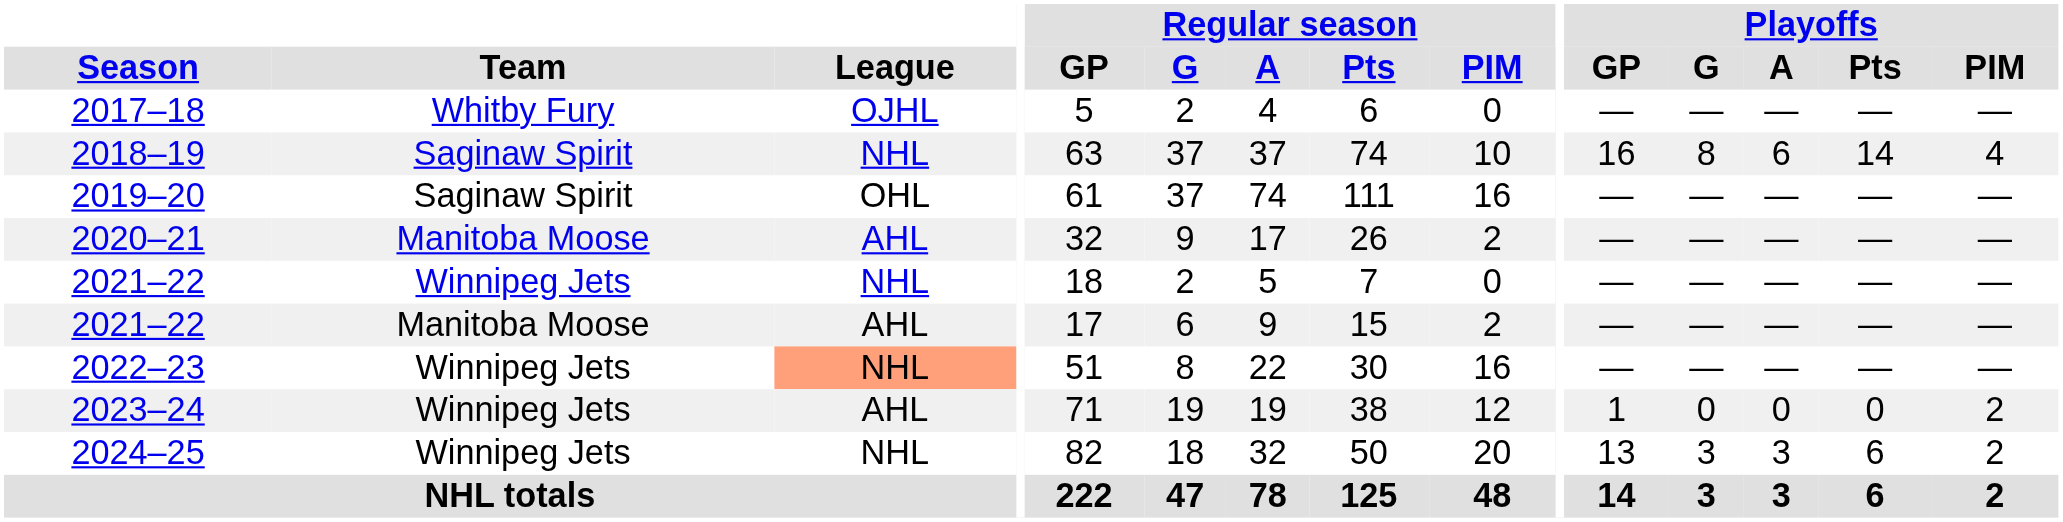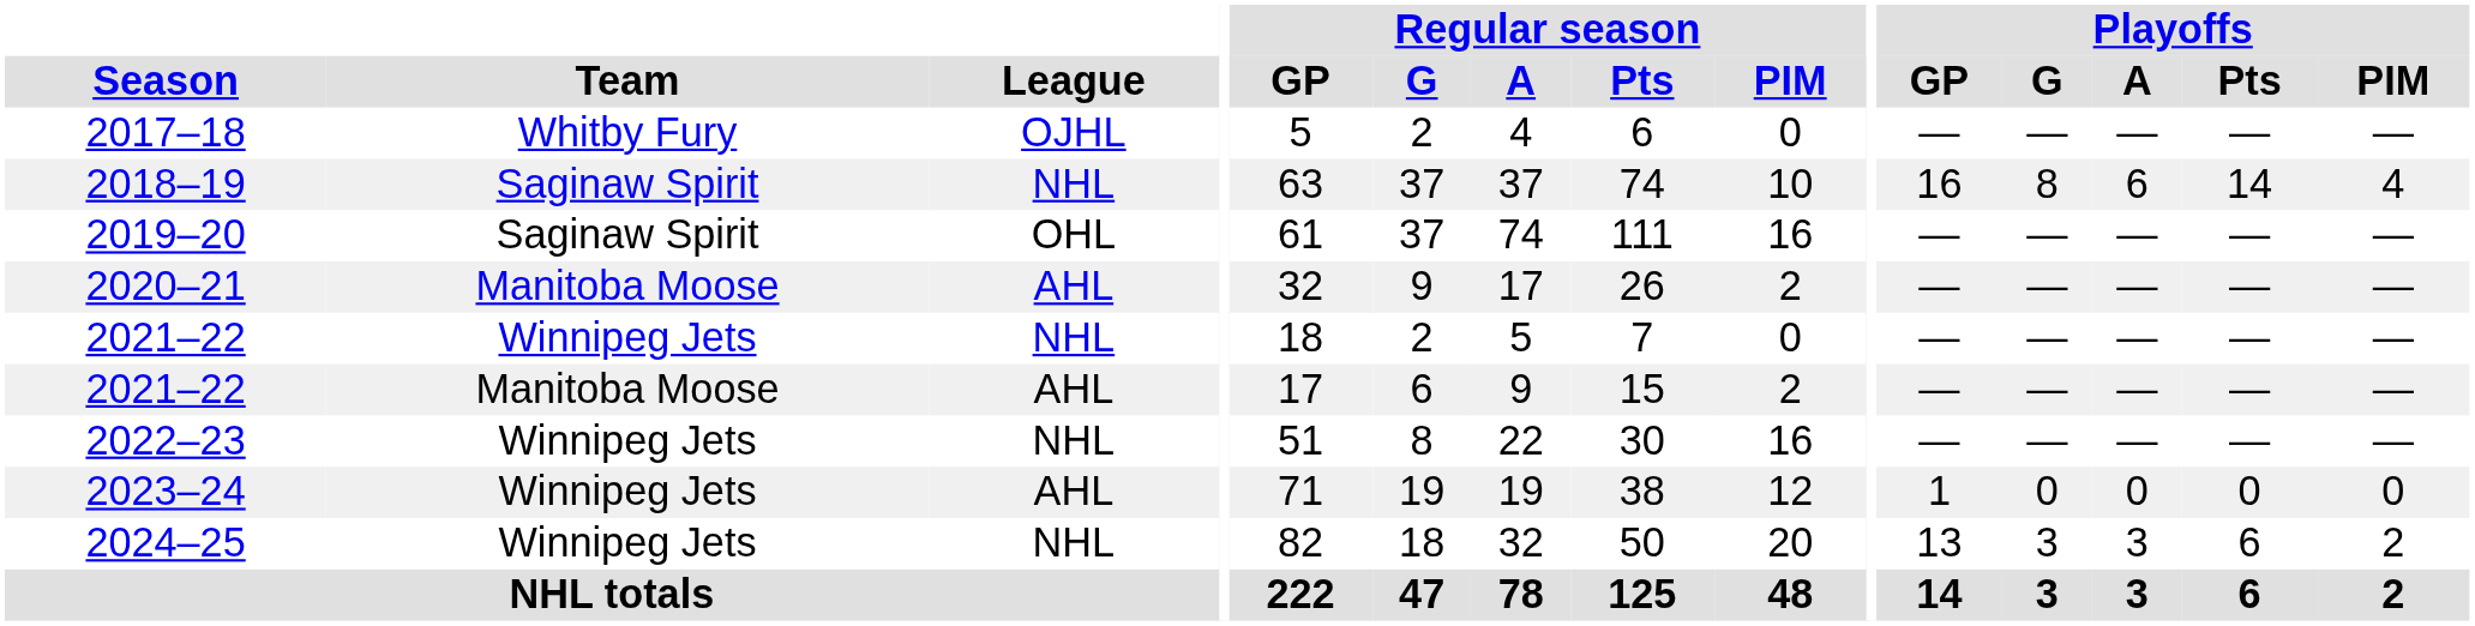2022–23 | League: lightsalmon background -> no background
2023–24 | Playoffs / PIM: 2 -> 0
